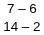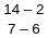rows swapped: 14 – 2 <-> 7 – 6
